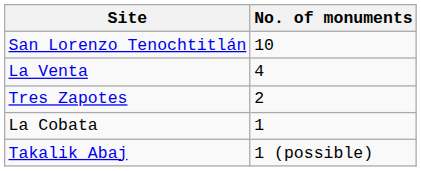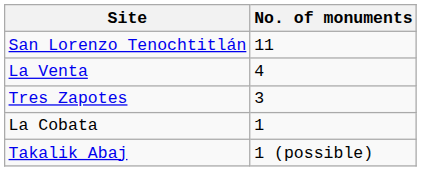San Lorenzo Tenochtitlán | No. of monuments: 10 -> 11
Tres Zapotes | No. of monuments: 2 -> 3
